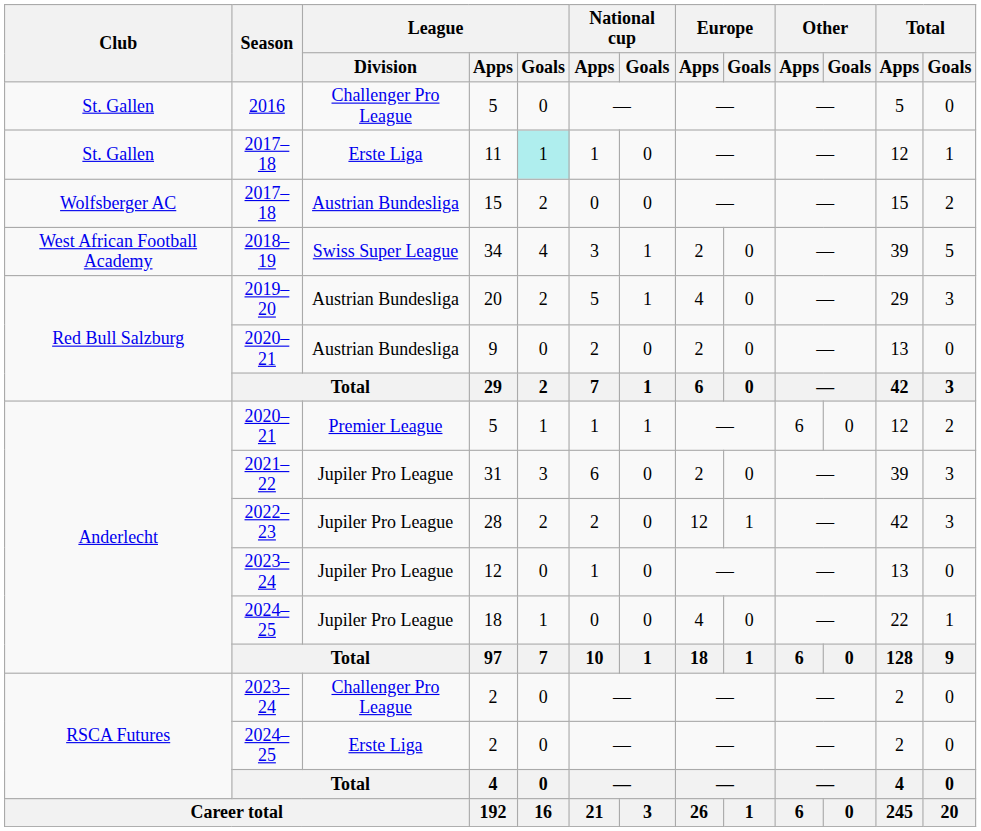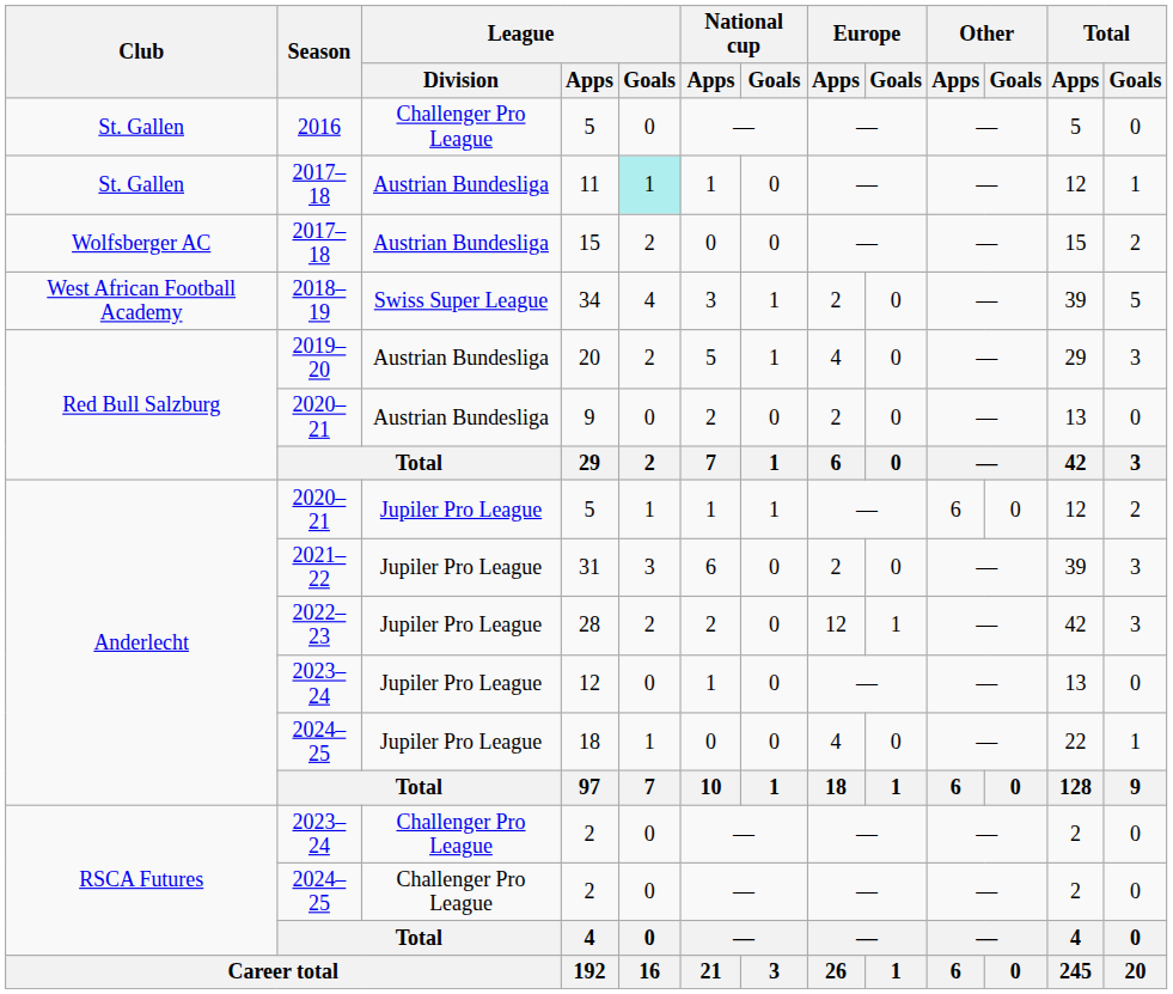11 | League / Division: Erste Liga -> Austrian Bundesliga
2020–21 / 5 | League / Division: Premier League -> Jupiler Pro League
2024–25 / 2 | League / Division: Erste Liga -> Challenger Pro League
